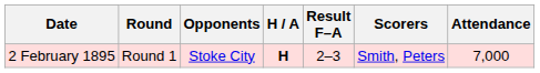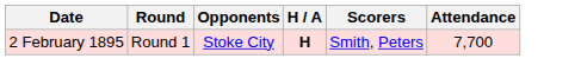- column: Result F–A | 2–3
2 February 1895 | Attendance: 7,000 -> 7,700
